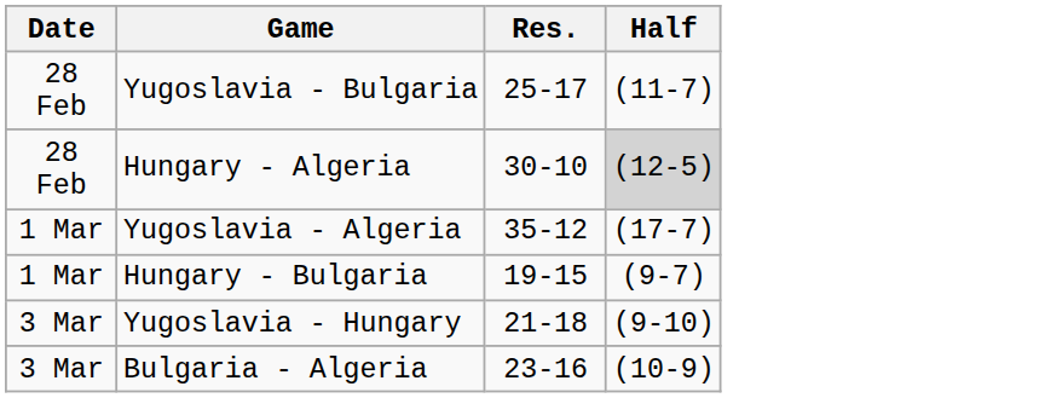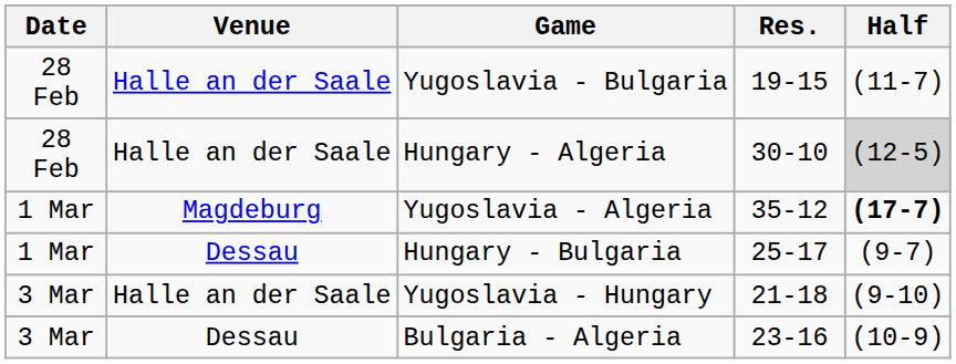+ column: Venue | Halle an der Saale | Halle an der Saale | Magdeburg | Dessau | Halle an der Saale | Dessau
Yugoslavia - Bulgaria | Res.: 25-17 -> 19-15
Yugoslavia - Algeria | Half: normal -> bold
Hungary - Bulgaria | Res.: 19-15 -> 25-17
